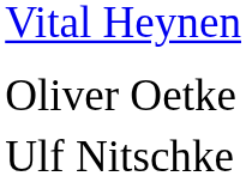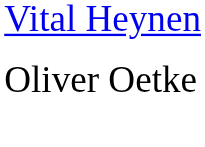- row: Ulf Nitschke
